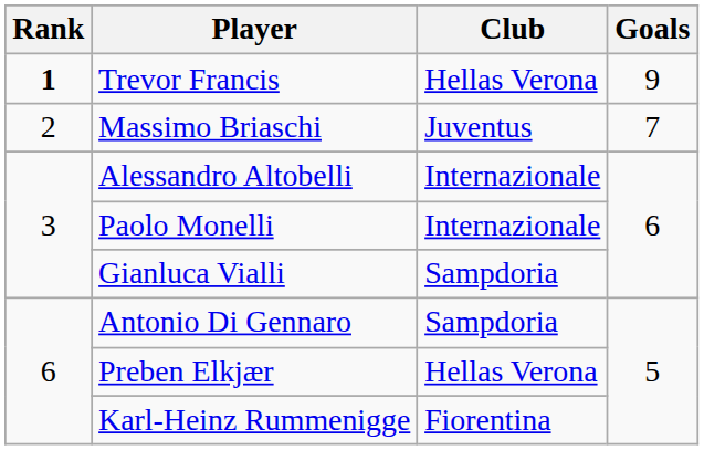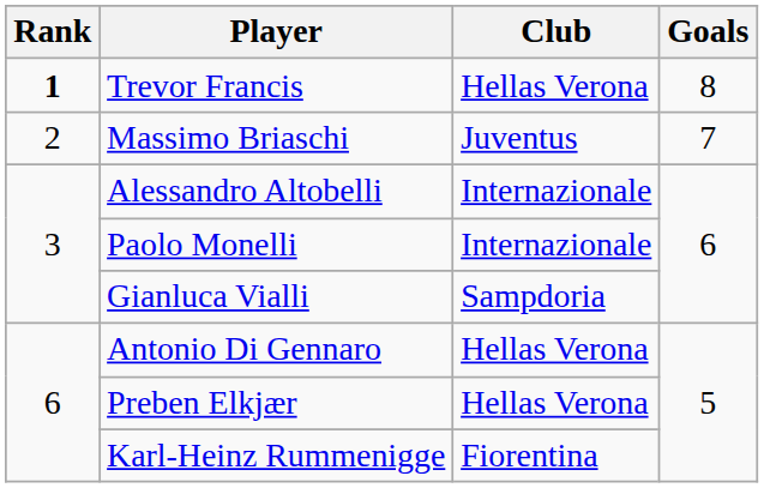Trevor Francis | Goals: 9 -> 8
Antonio Di Gennaro | Club: Sampdoria -> Hellas Verona
